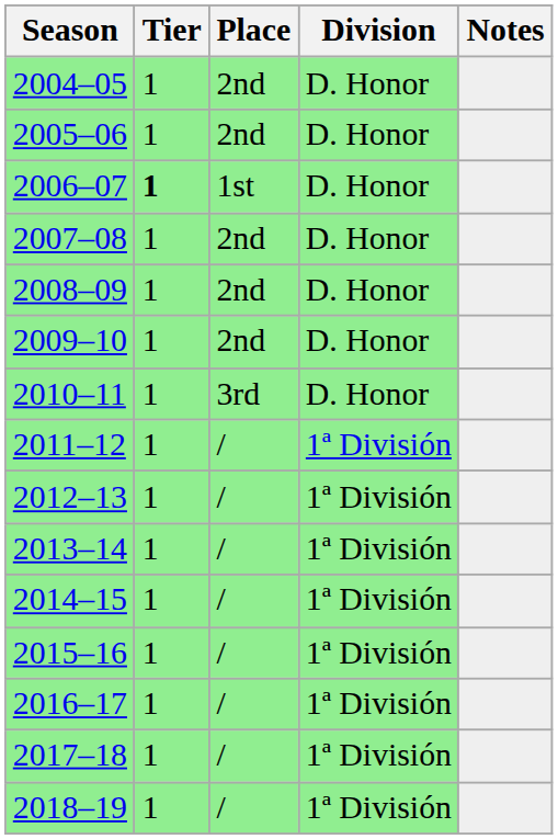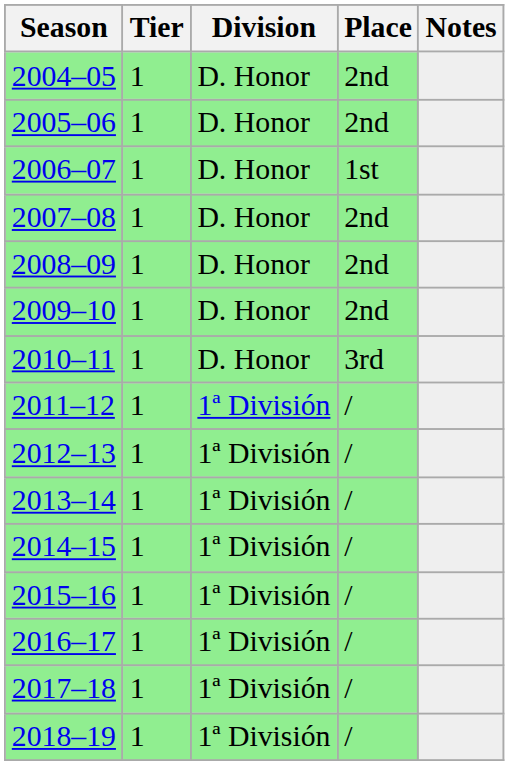columns swapped: Division <-> Place
2006–07 | Tier: bold -> normal
